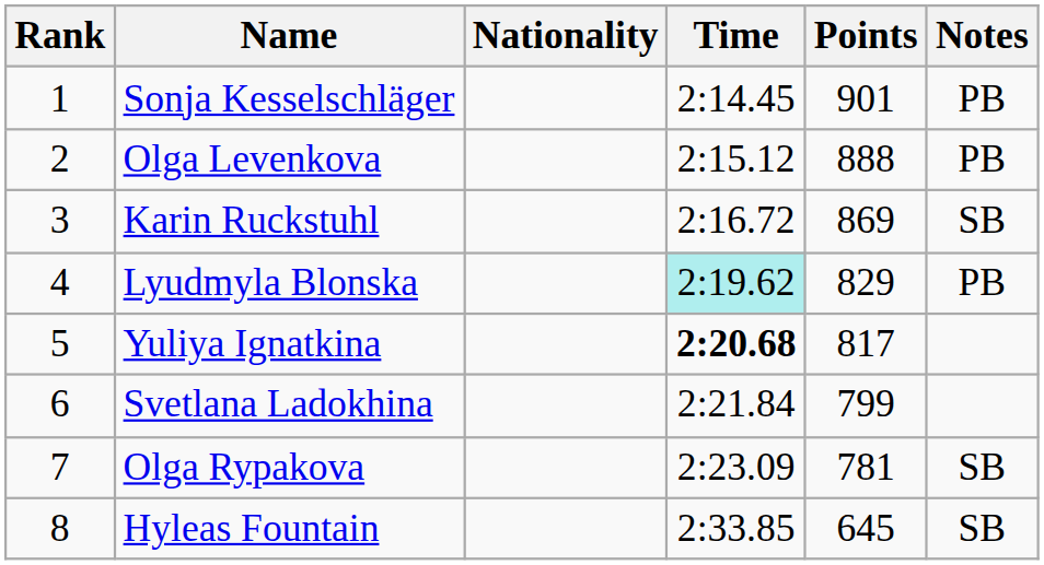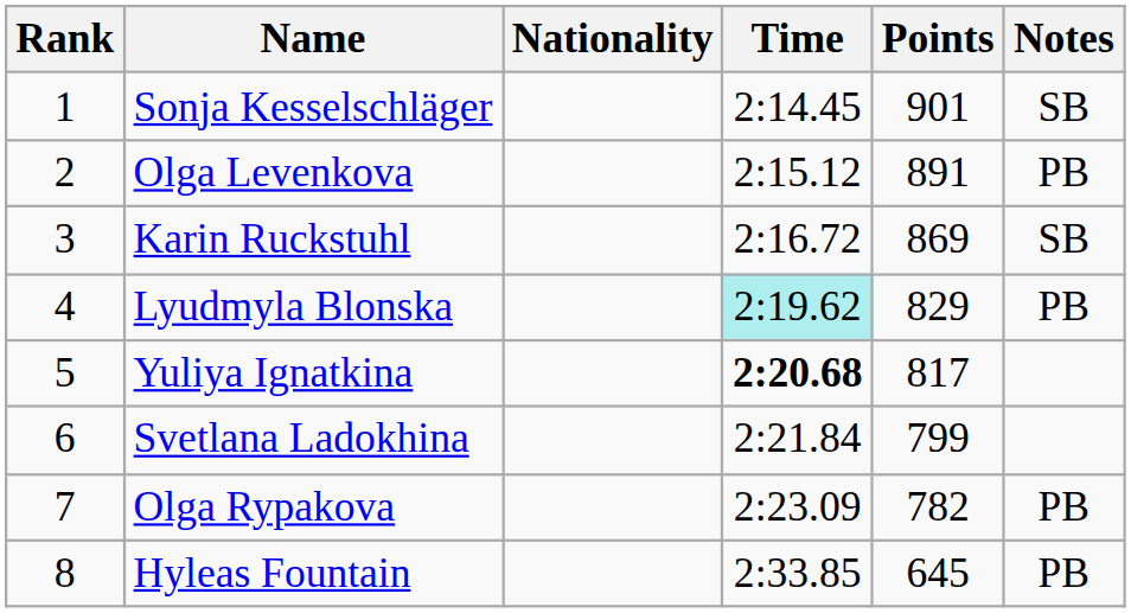Sonja Kesselschläger | Notes: PB -> SB
Olga Levenkova | Points: 888 -> 891
Olga Rypakova | Points: 781 -> 782
Olga Rypakova | Notes: SB -> PB
Hyleas Fountain | Notes: SB -> PB
